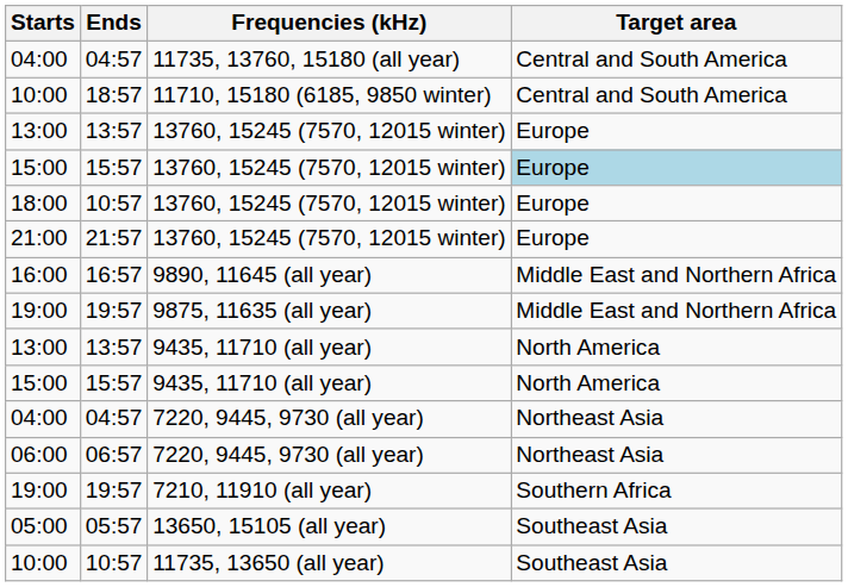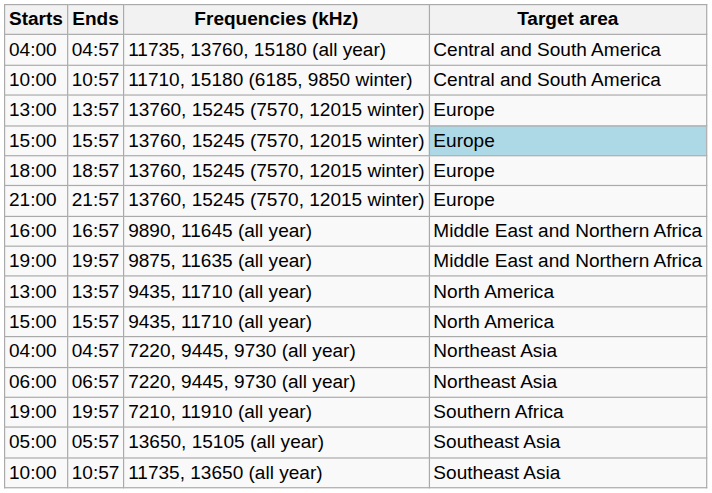10:00 / 11710, 15180 (6185, 9850 winter) | Ends: 18:57 -> 10:57
18:00 | Ends: 10:57 -> 18:57
